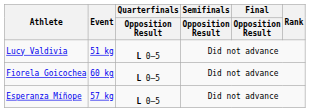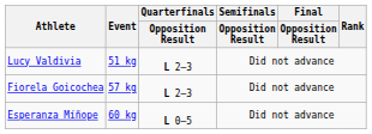Lucy Valdivia | Quarterfinals / Opposition Result: L 0–5 -> L 2–3
Fiorela Goicochea | Event: 60 kg -> 57 kg
Fiorela Goicochea | Quarterfinals / Opposition Result: L 0–5 -> L 2–3
Esperanza Míñope | Event: 57 kg -> 60 kg
